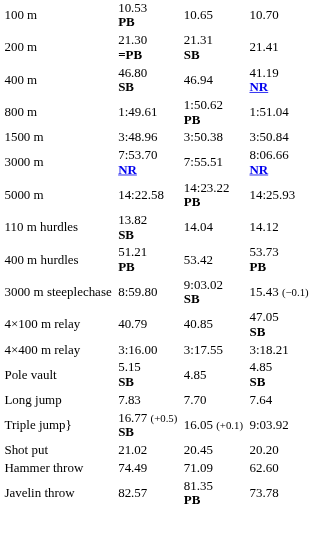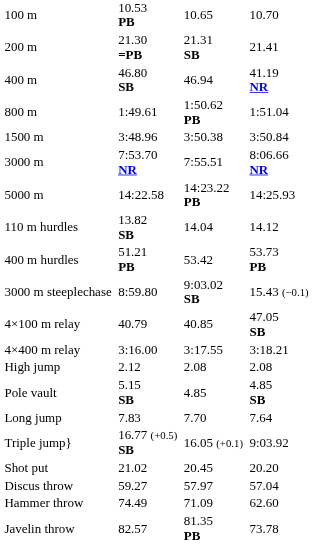+ row: High jump | 2.12 | 2.08 | 2.08
+ row: Discus throw | 59.27 | 57.97 | 57.04
